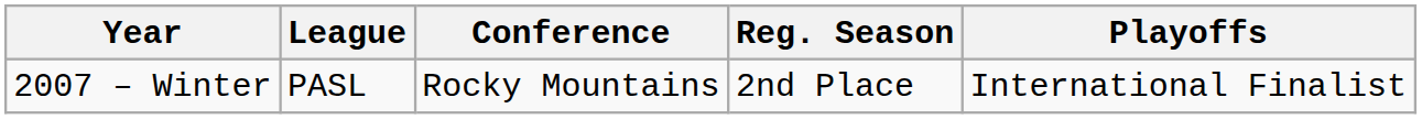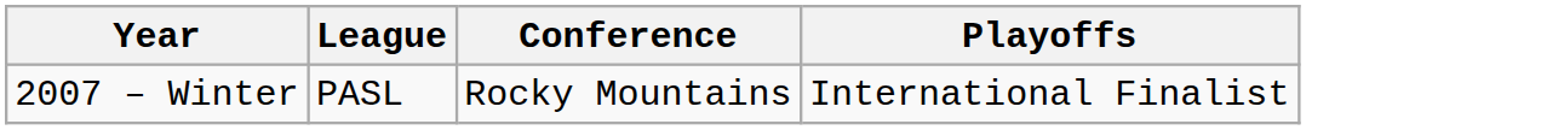- column: Reg. Season | 2nd Place
